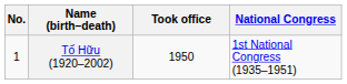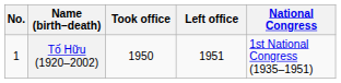+ column: Left office | 1951
